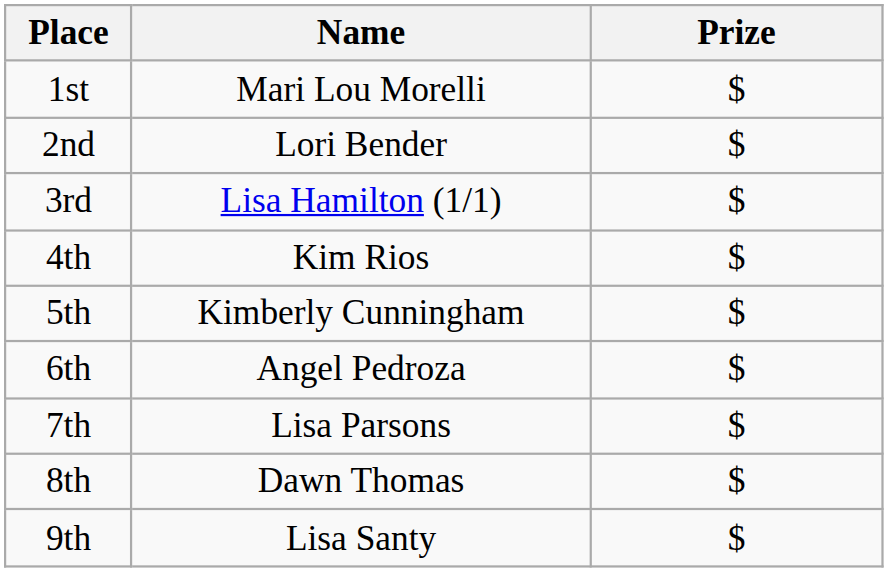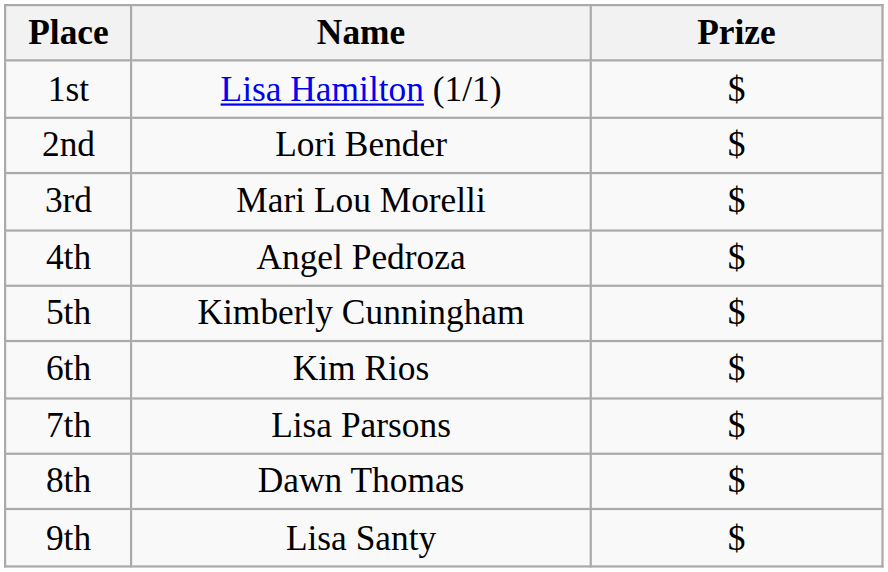1st | Name: Mari Lou Morelli -> Lisa Hamilton (1/1)
3rd | Name: Lisa Hamilton (1/1) -> Mari Lou Morelli
4th | Name: Kim Rios -> Angel Pedroza
6th | Name: Angel Pedroza -> Kim Rios
